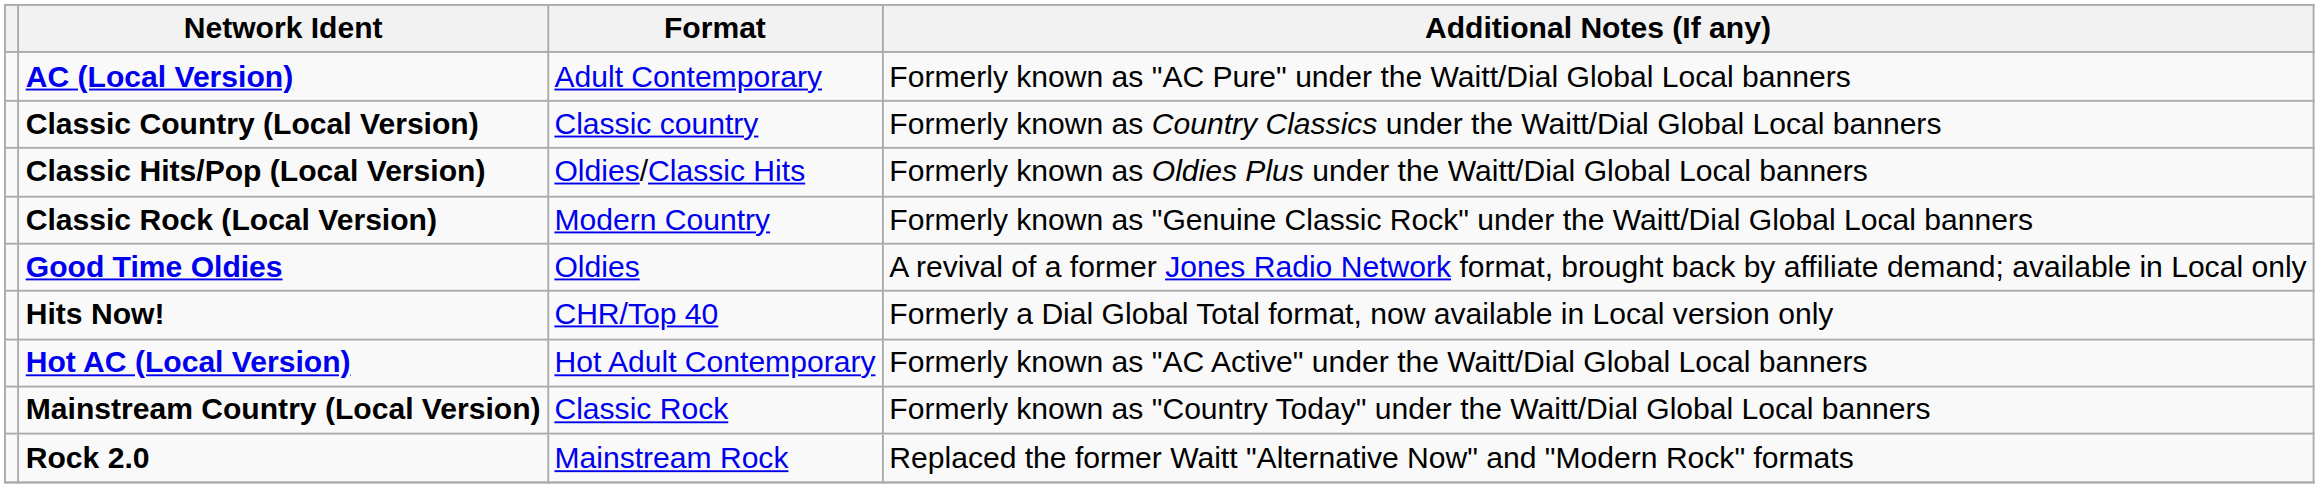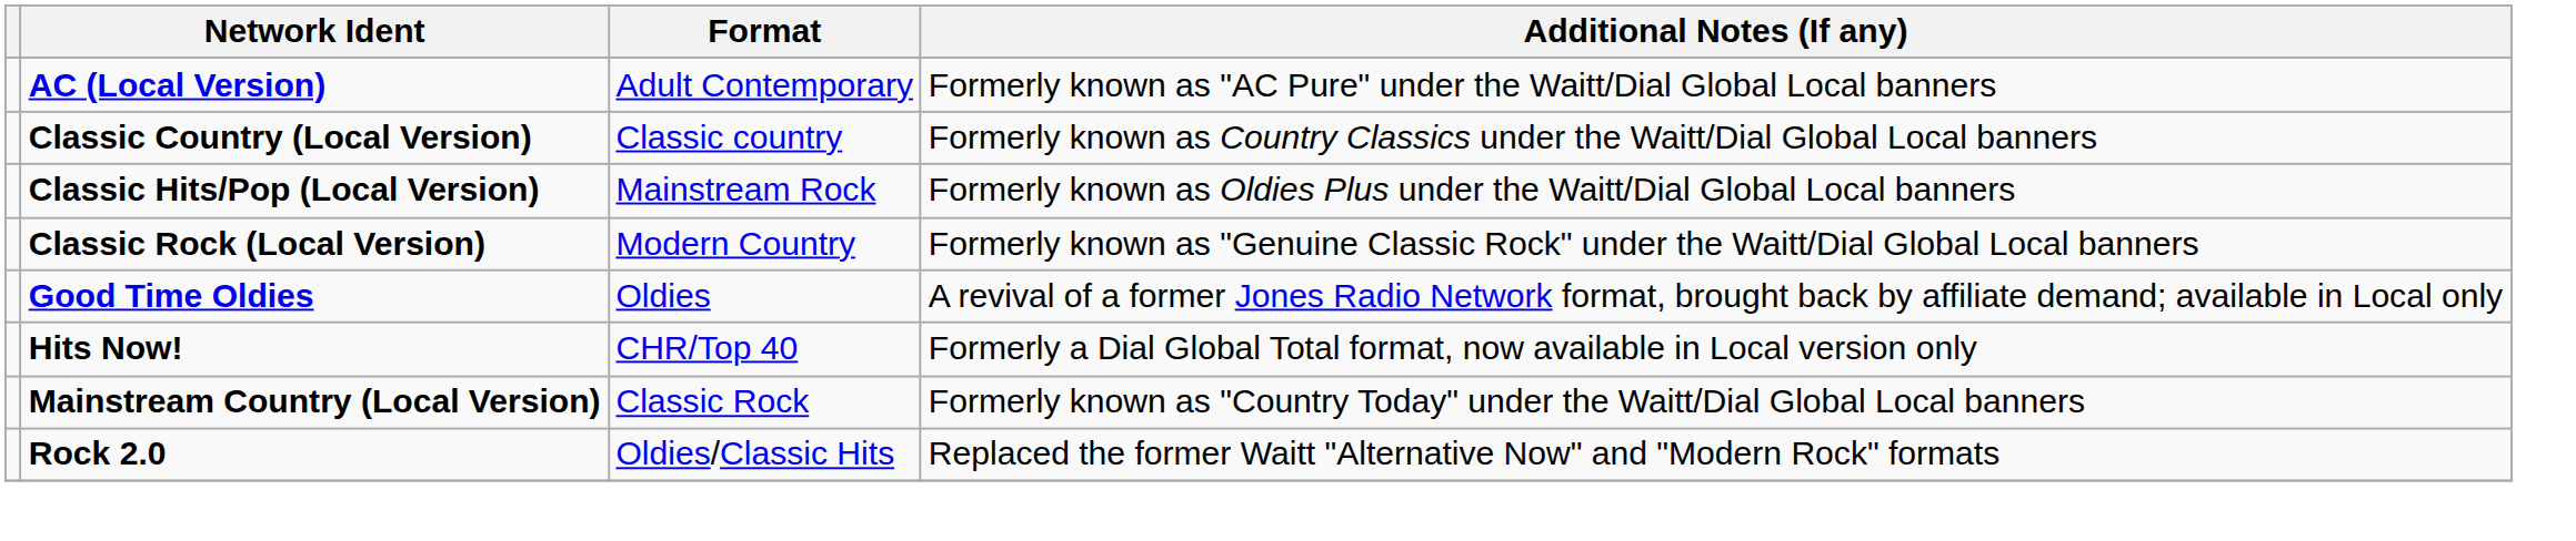Classic Hits/Pop (Local Version) | Format: Oldies/Classic Hits -> Mainstream Rock
- row: Hot AC (Local Version) | Hot Adult Contemporary | Formerly known as "AC Active" under the Waitt/Dial Global Local banners
Rock 2.0 | Format: Mainstream Rock -> Oldies/Classic Hits
